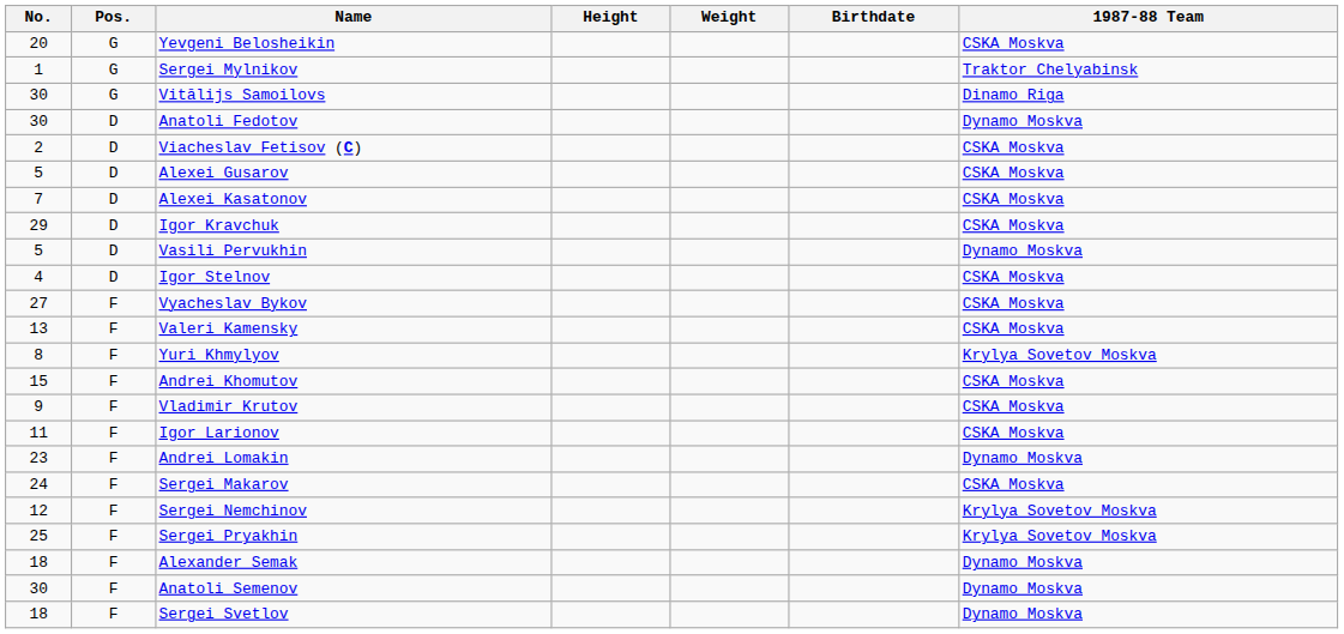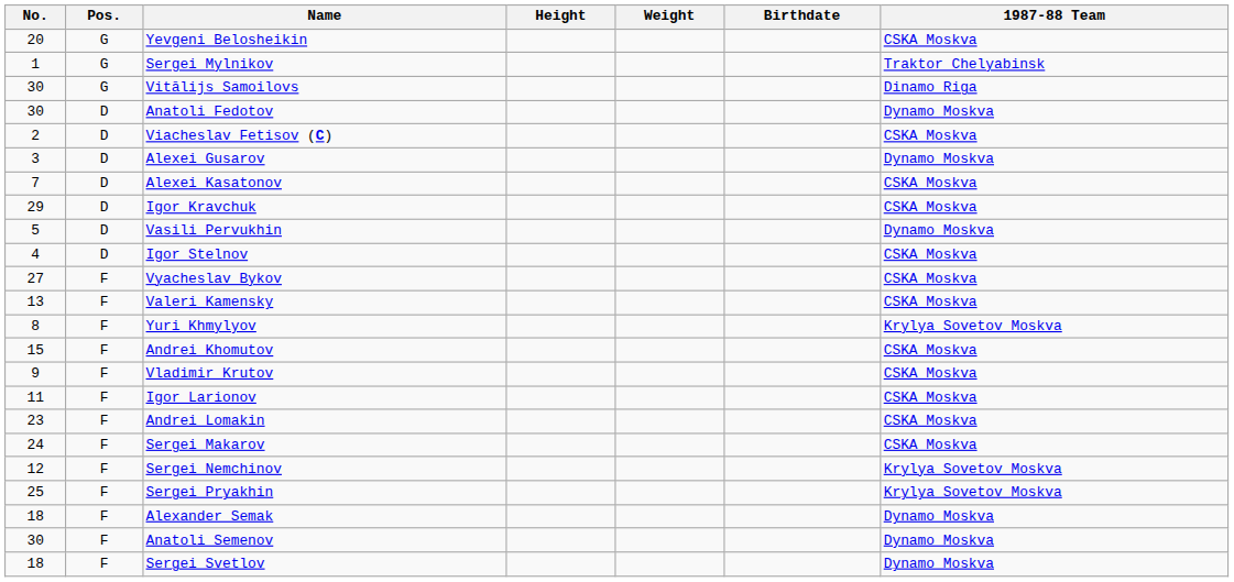Alexei Gusarov | No.: 5 -> 3
Alexei Gusarov | 1987-88 Team: CSKA Moskva -> Dynamo Moskva
Andrei Lomakin | 1987-88 Team: Dynamo Moskva -> CSKA Moskva
